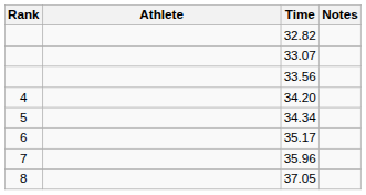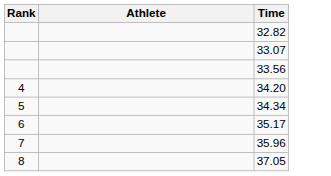- column: Notes
